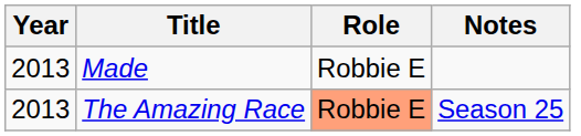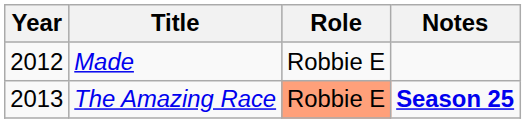Made | Year: 2013 -> 2012
The Amazing Race | Notes: normal -> bold
